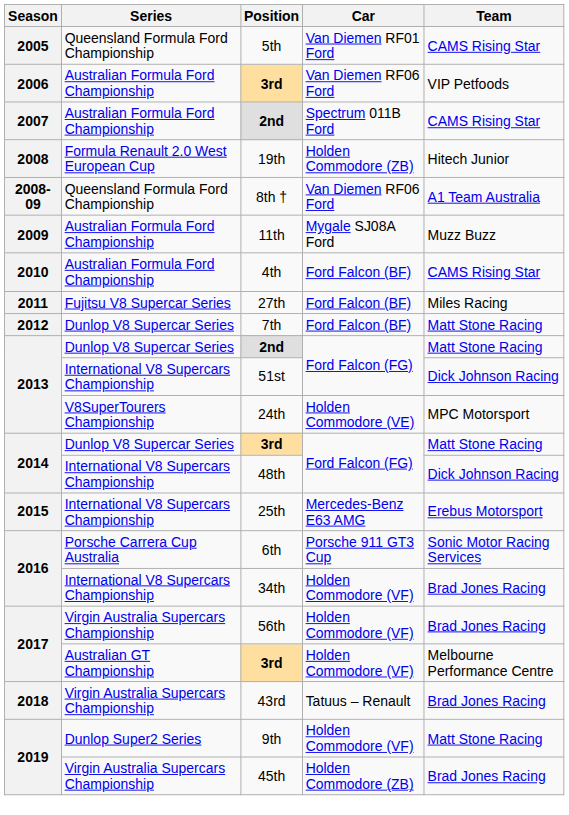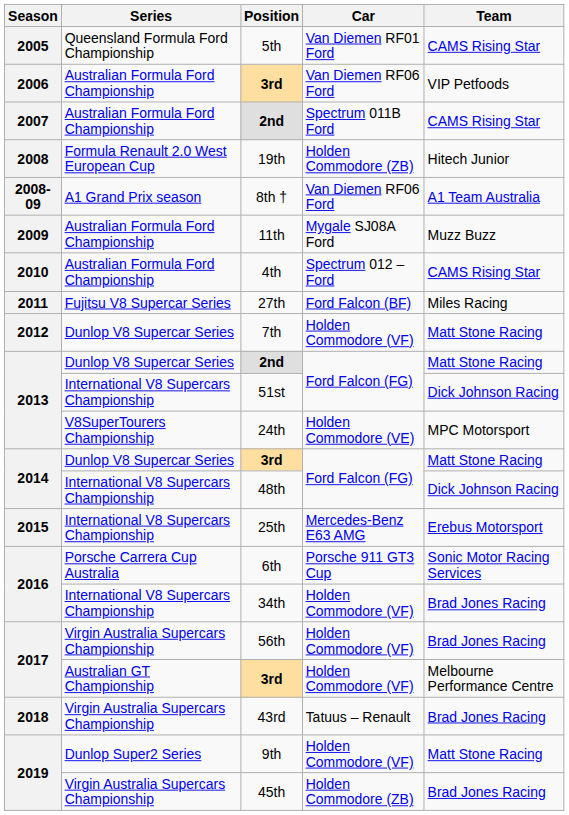8th † | Series: Queensland Formula Ford Championship -> A1 Grand Prix season
4th | Car: Ford Falcon (BF) -> Spectrum 012 – Ford
7th | Car: Ford Falcon (BF) -> Holden Commodore (VF)
